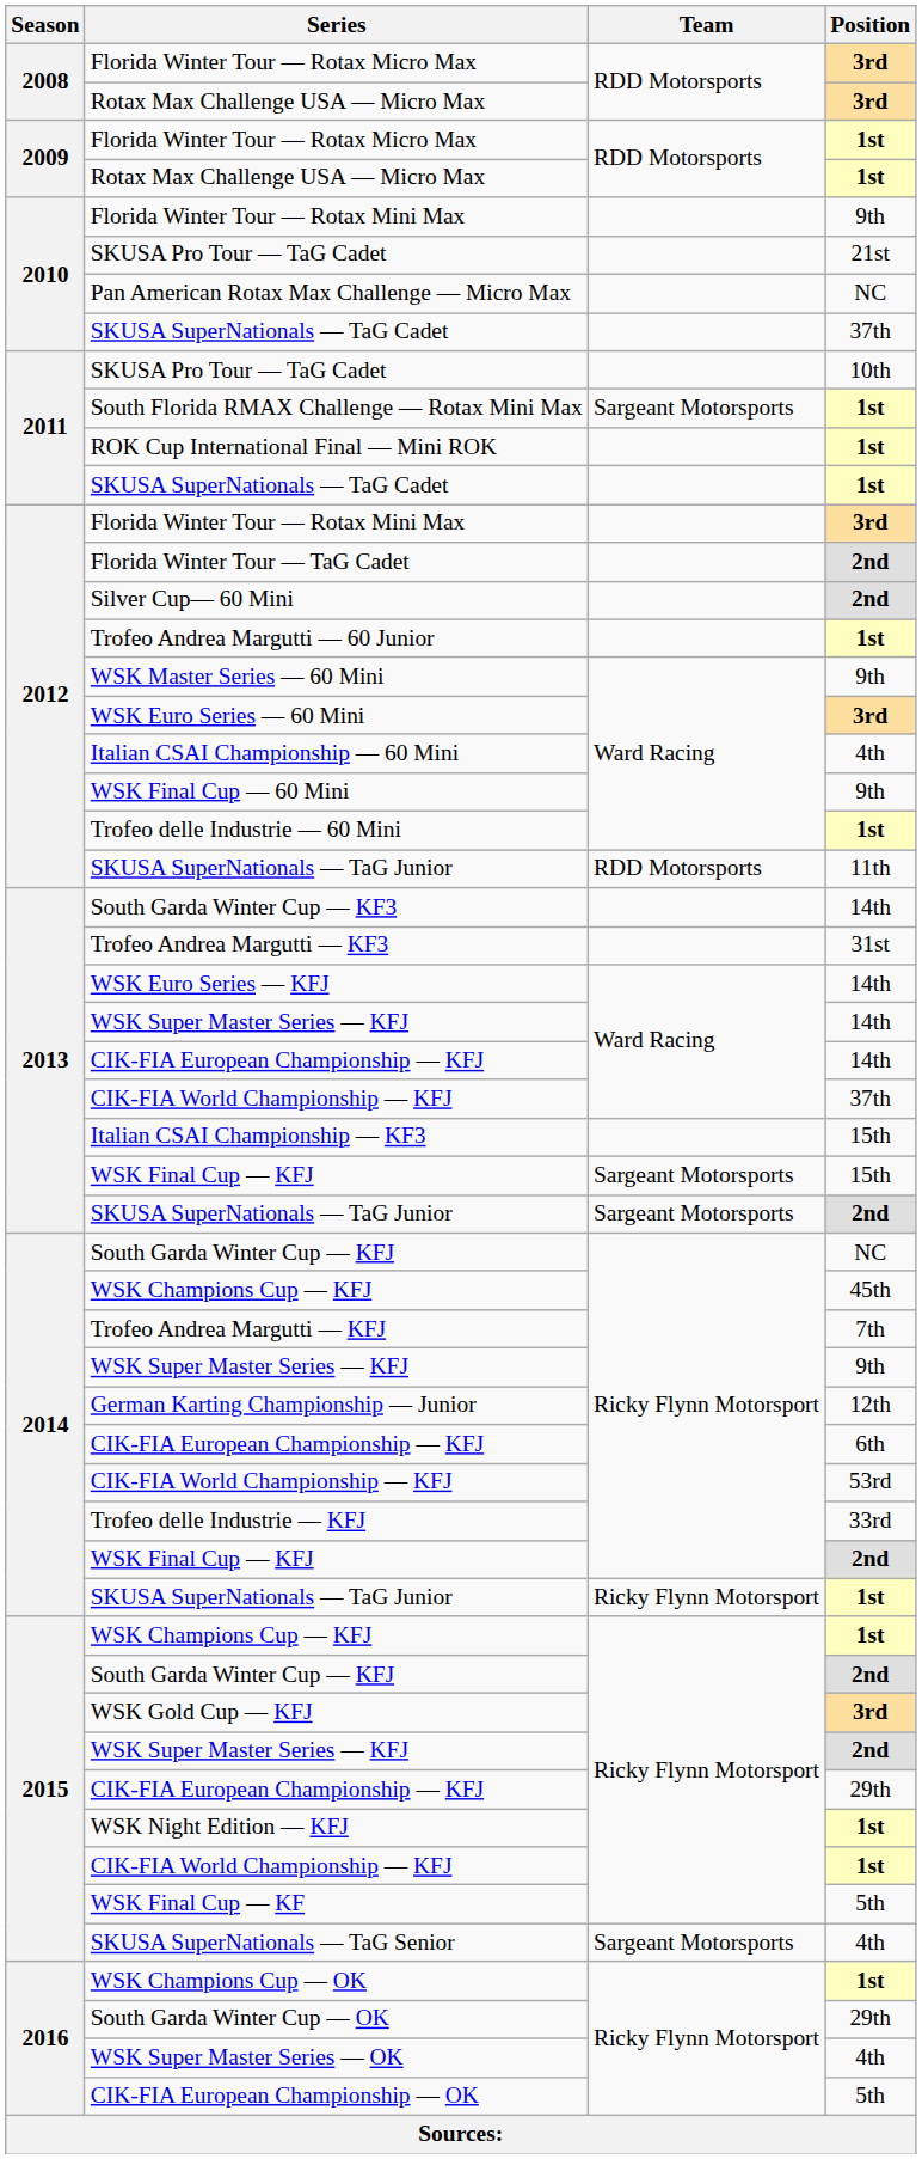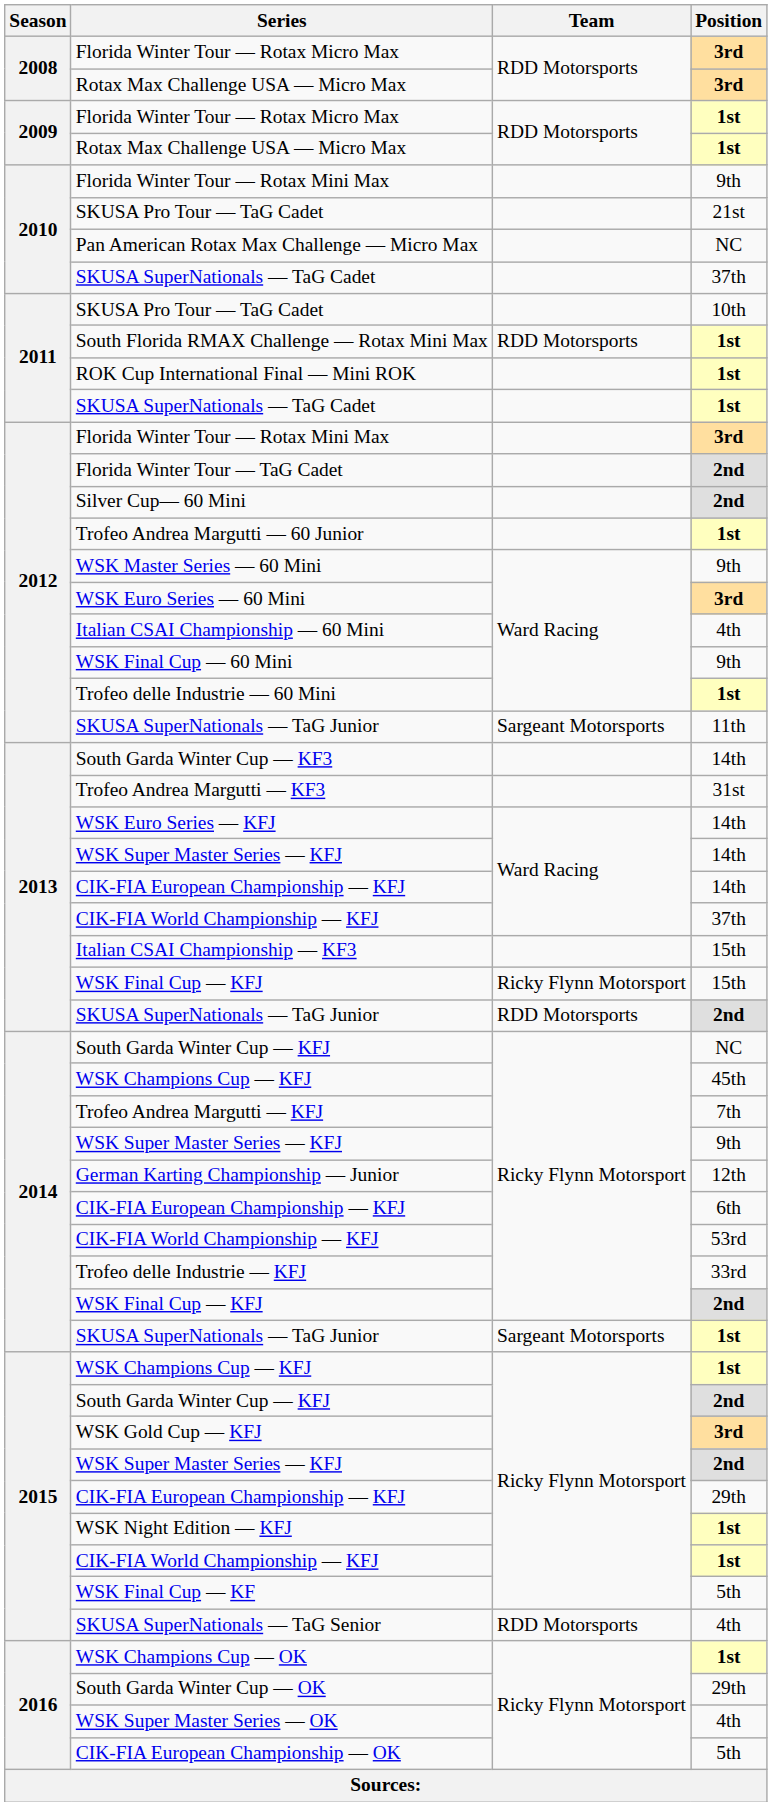South Florida RMAX Challenge — Rotax Mini Max | Team: Sargeant Motorsports -> RDD Motorsports
SKUSA SuperNationals — TaG Junior / 11th | Team: RDD Motorsports -> Sargeant Motorsports
WSK Final Cup — KFJ / 15th | Team: Sargeant Motorsports -> Ricky Flynn Motorsport
SKUSA SuperNationals — TaG Junior / 2nd | Team: Sargeant Motorsports -> RDD Motorsports
SKUSA SuperNationals — TaG Junior / 1st | Team: Ricky Flynn Motorsport -> Sargeant Motorsports
SKUSA SuperNationals — TaG Senior | Team: Sargeant Motorsports -> RDD Motorsports
